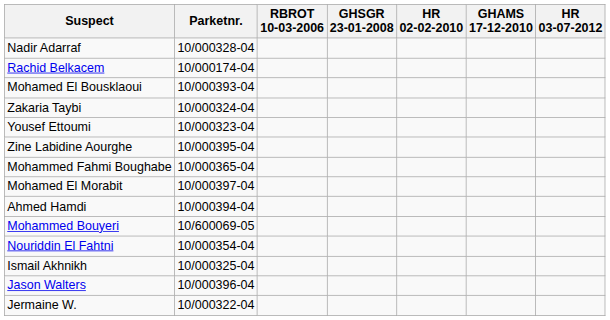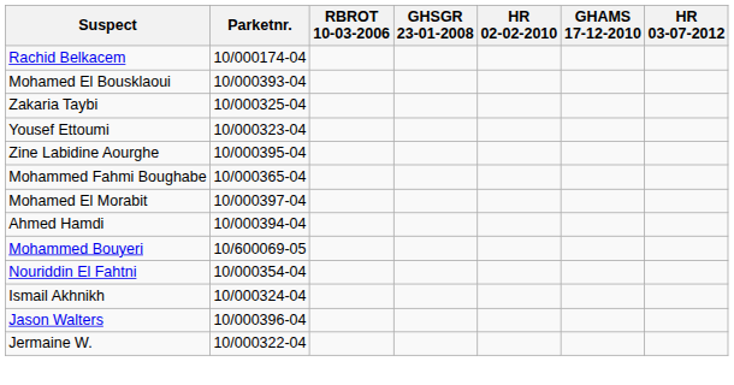- row: Nadir Adarraf | 10/000328-04
Zakaria Taybi | Parketnr.: 10/000324-04 -> 10/000325-04
Ismail Akhnikh | Parketnr.: 10/000325-04 -> 10/000324-04
